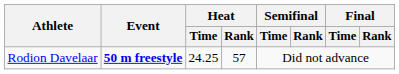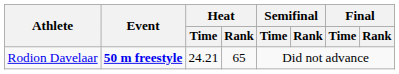Rodion Davelaar | Heat / Time: 24.25 -> 24.21
Rodion Davelaar | Heat / Rank: 57 -> 65
